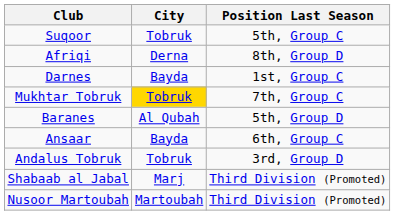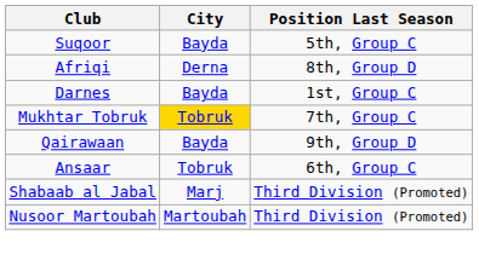Suqoor | City: Tobruk -> Bayda
- row: Baranes | Al Qubah | 5th, Group D
+ row: Qairawaan | Bayda | 9th, Group D
Ansaar | City: Bayda -> Tobruk
- row: Andalus Tobruk | Tobruk | 3rd, Group D
